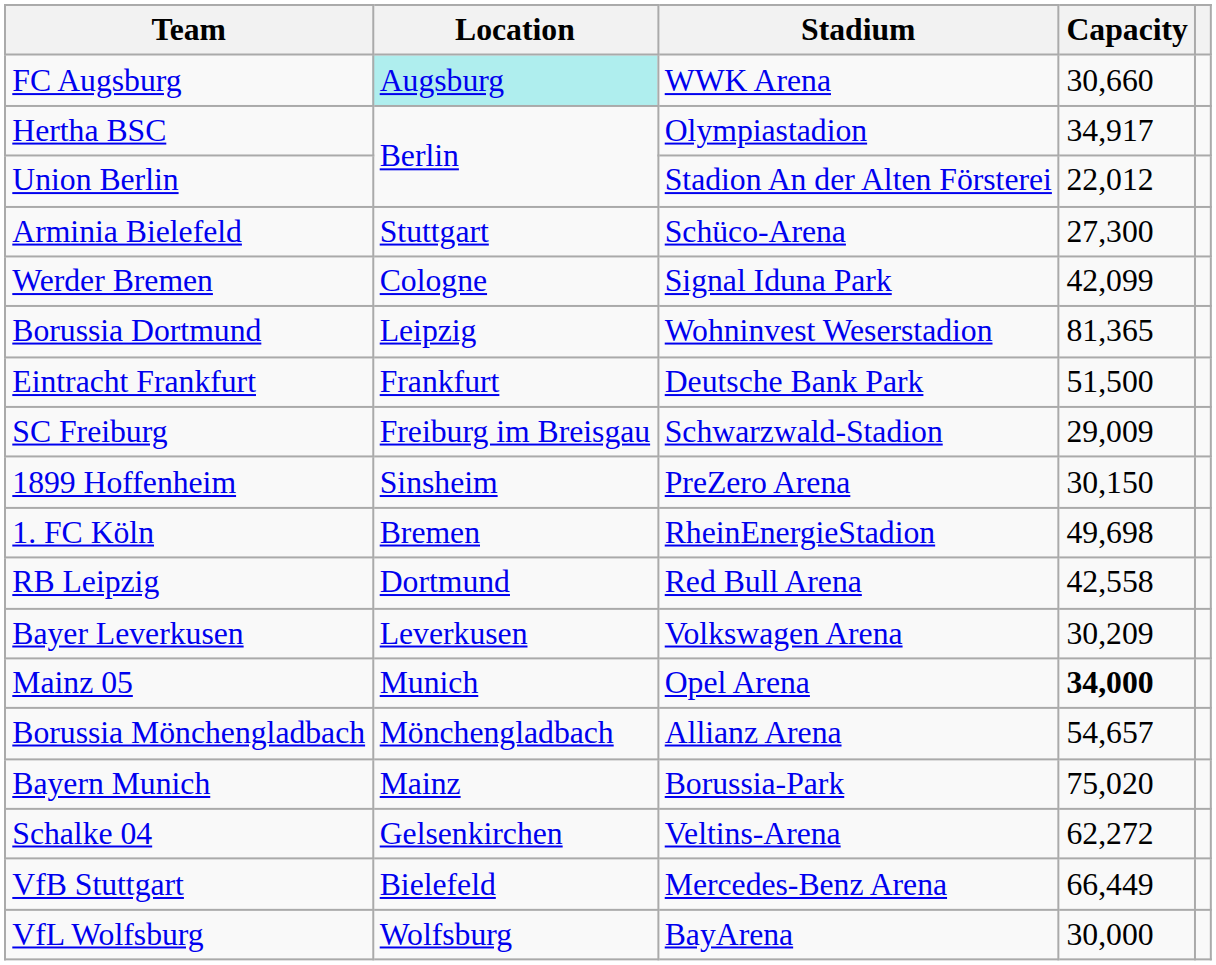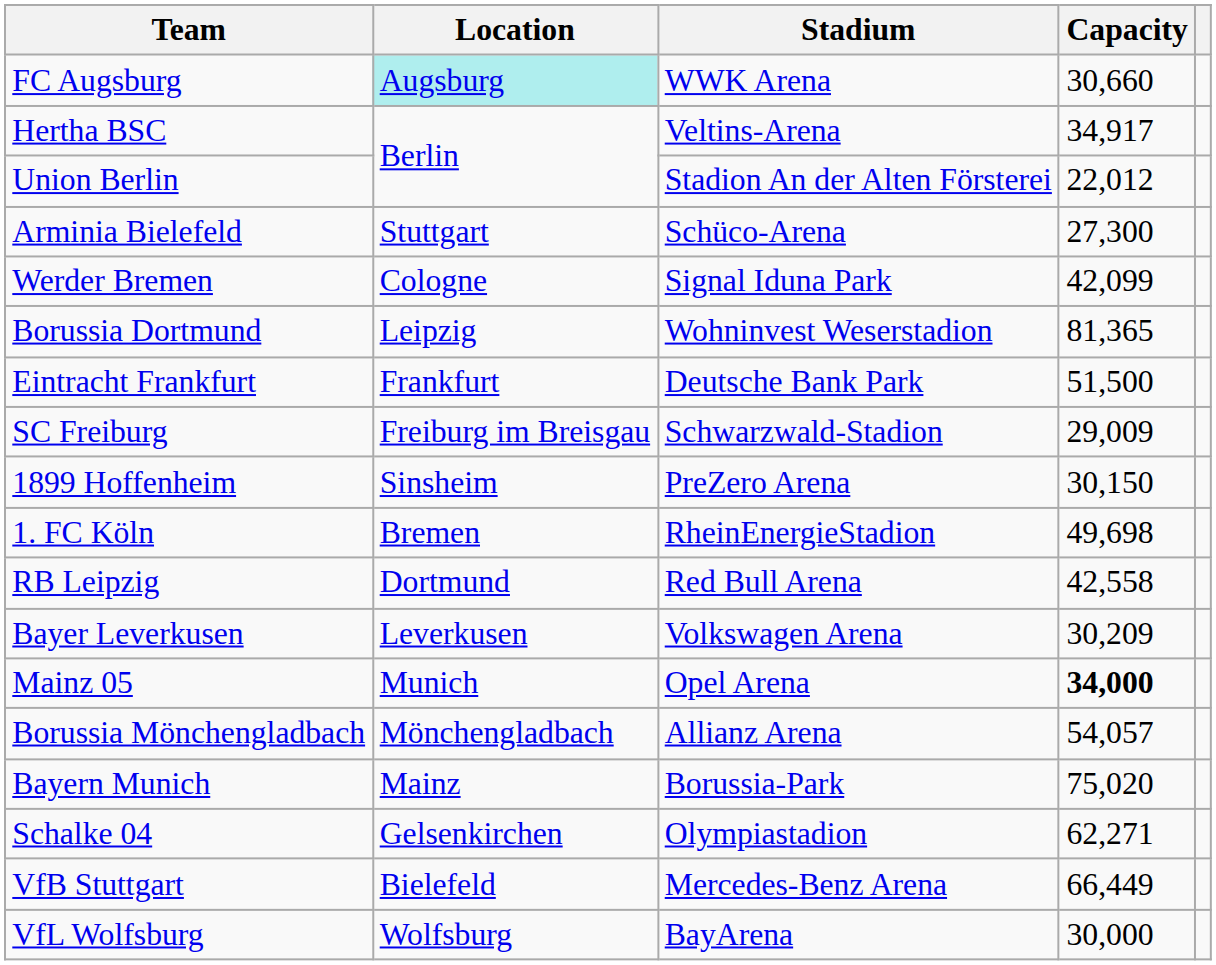Hertha BSC | Stadium: Olympiastadion -> Veltins-Arena
Borussia Mönchengladbach | Capacity: 54,657 -> 54,057
Schalke 04 | Stadium: Veltins-Arena -> Olympiastadion
Schalke 04 | Capacity: 62,272 -> 62,271
